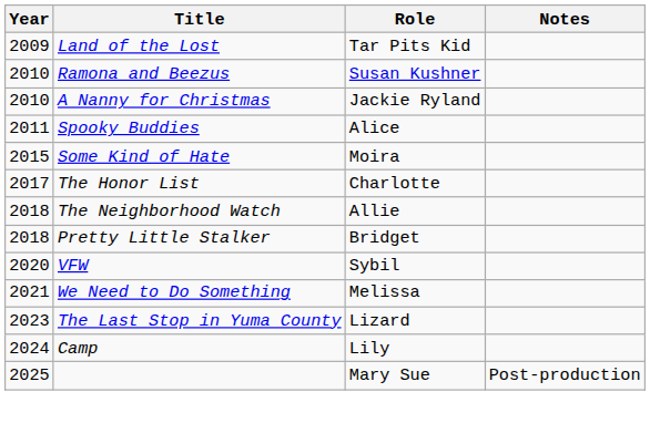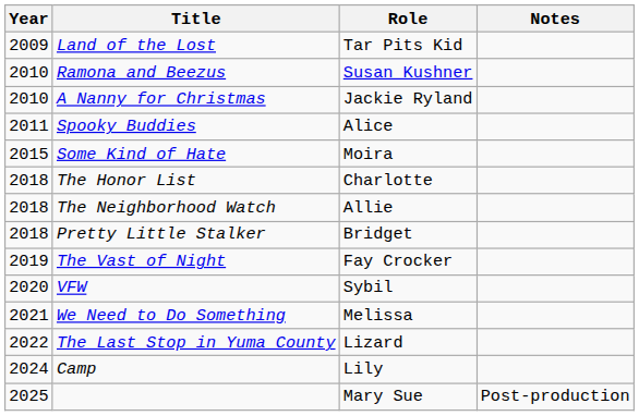The Honor List | Year: 2017 -> 2018
+ row: 2019 | The Vast of Night | Fay Crocker
The Last Stop in Yuma County | Year: 2023 -> 2022
